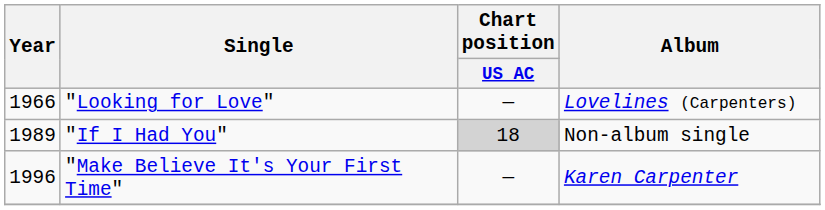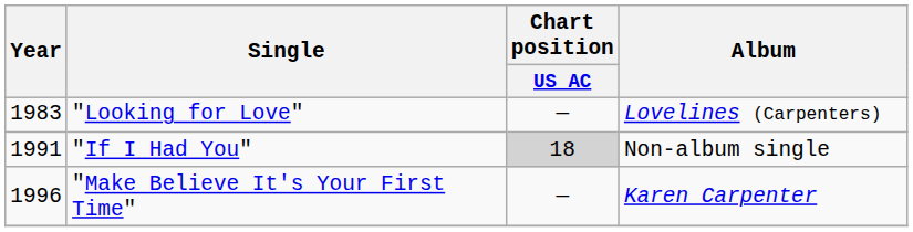"Looking for Love" | Year: 1966 -> 1983
"If I Had You" | Year: 1989 -> 1991
